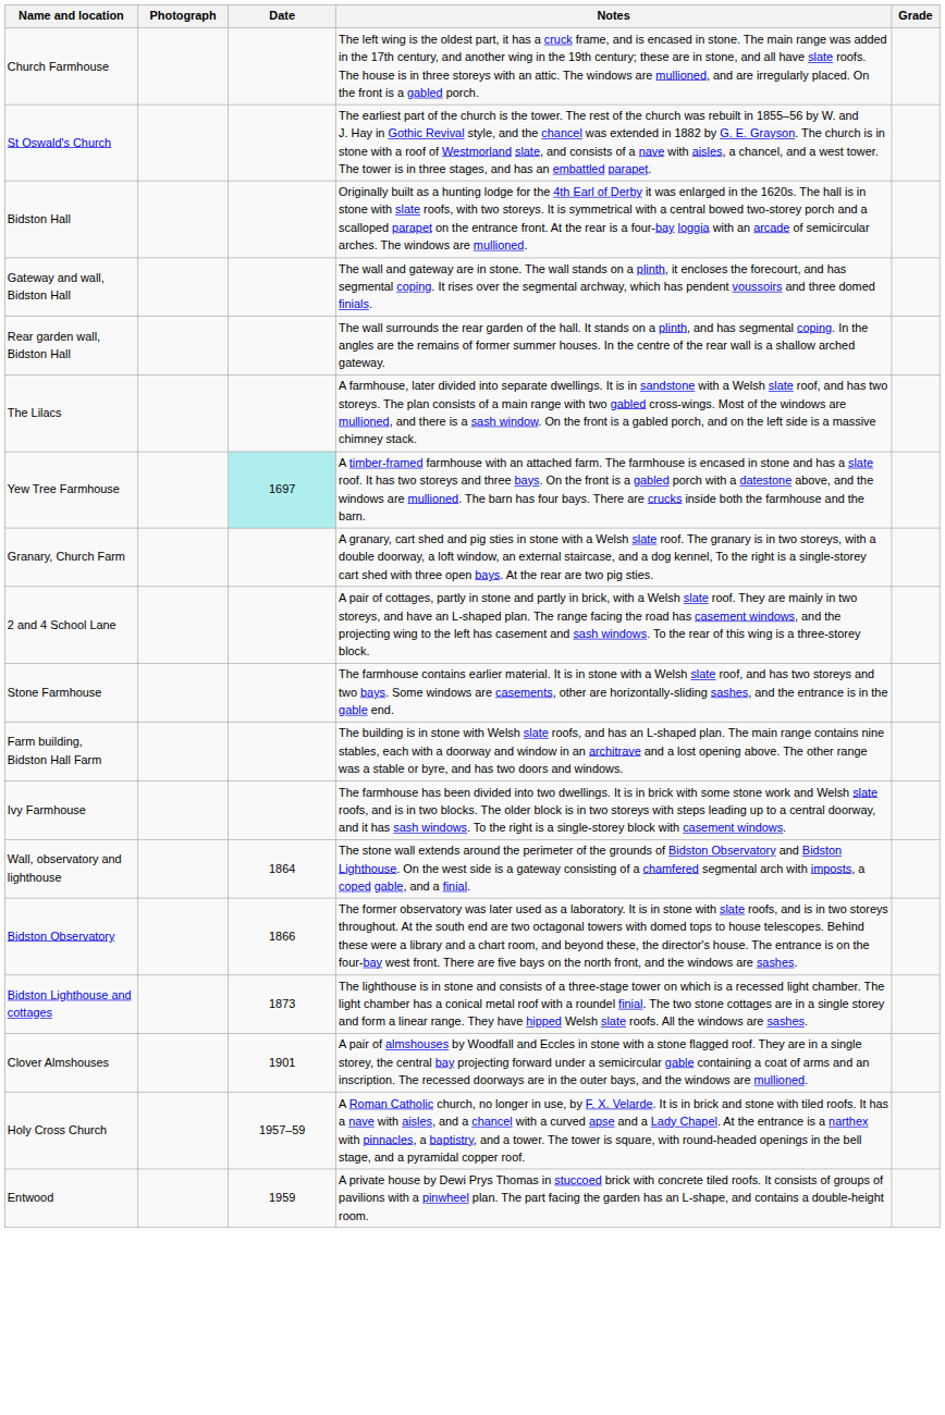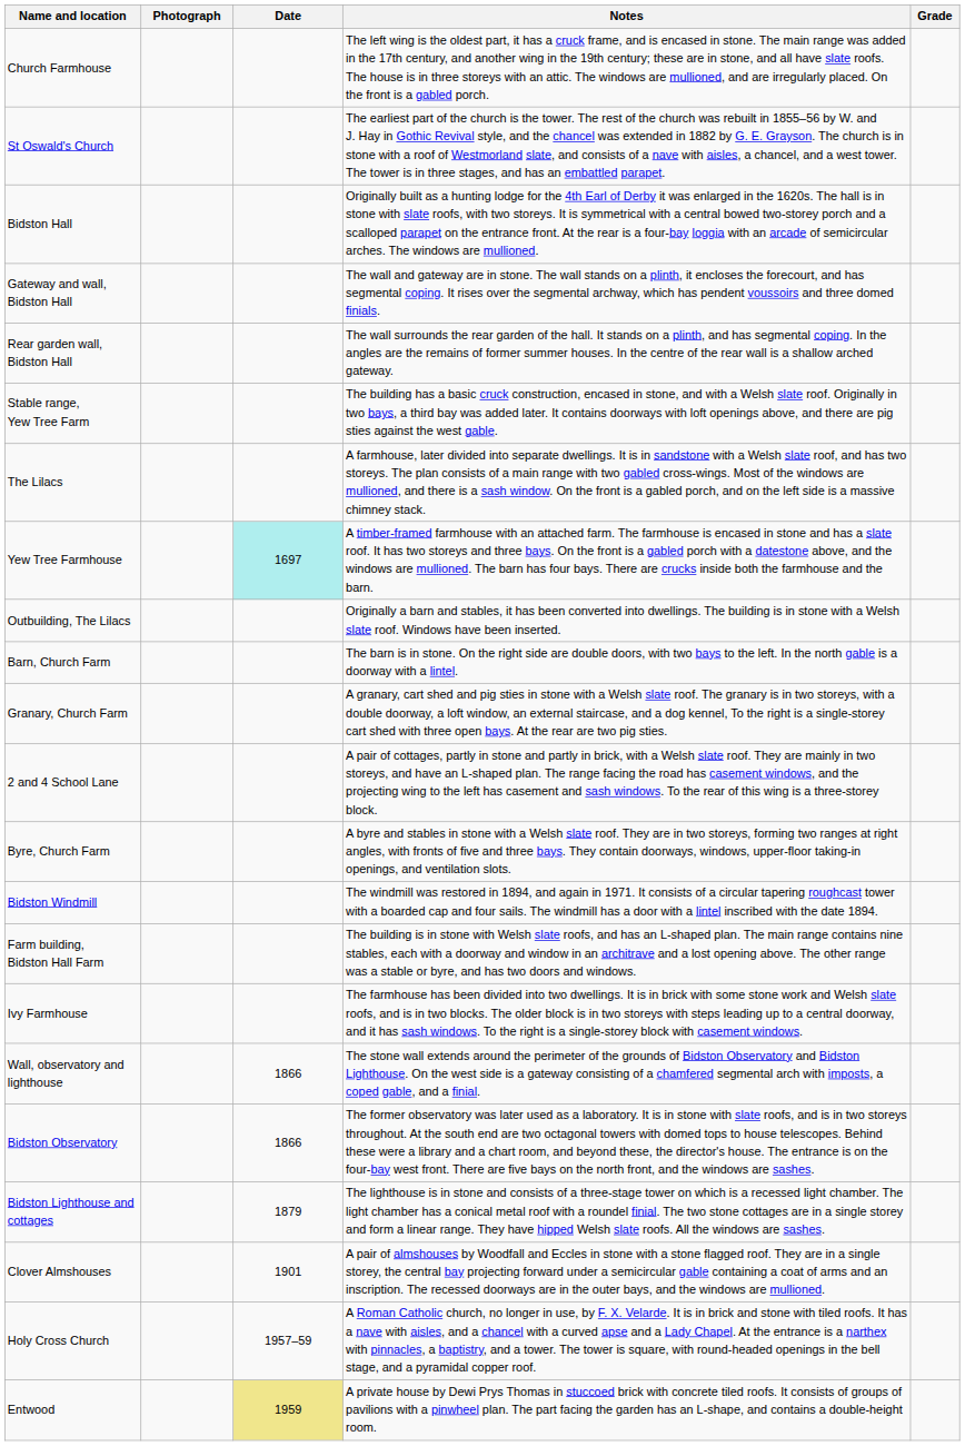+ row: Stable range, Yew Tree Farm | The building has a basic cruck construction, encased in stone, and with a Welsh slate roof. Originally in two bays, a third bay was added later. It contains doorways with loft openings above, and there are pig sties against the west gable.
+ row: Outbuilding, The Lilacs | Originally a barn and stables, it has been converted into dwellings. The building is in stone with a Welsh slate roof. Windows have been inserted.
+ row: Barn, Church Farm | The barn is in stone. On the right side are double doors, with two bays to the left. In the north gable is a doorway with a lintel.
+ row: Byre, Church Farm | A byre and stables in stone with a Welsh slate roof. They are in two storeys, forming two ranges at right angles, with fronts of five and three bays. They contain doorways, windows, upper-floor taking-in openings, and ventilation slots.
- row: Stone Farmhouse | The farmhouse contains earlier material. It is in stone with a Welsh slate roof, and has two storeys and two bays. Some windows are casements, other are horizontally-sliding sashes, and the entrance is in the gable end.
+ row: Bidston Windmill | The windmill was restored in 1894, and again in 1971. It consists of a circular tapering roughcast tower with a boarded cap and four sails. The windmill has a door with a lintel inscribed with the date 1894.
Wall, observatory and lighthouse | Date: 1864 -> 1866
Bidston Lighthouse and cottages | Date: 1873 -> 1879
Entwood | Date: no background -> khaki background
